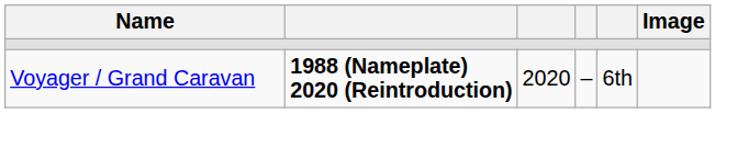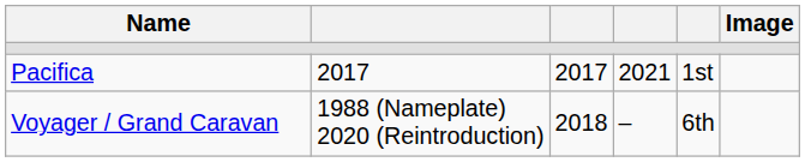+ row: Pacifica | 2017 | 2017 | 2021 | 1st
Voyager / Grand Caravan | column 2: bold -> normal
Voyager / Grand Caravan | column 3: 2020 -> 2018
